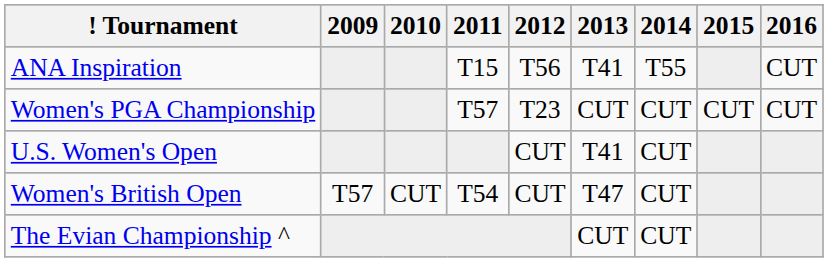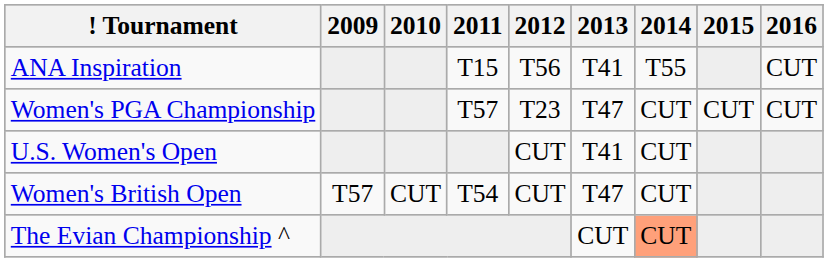Women's PGA Championship | 2013: CUT -> T47
The Evian Championship ^ | 2014: no background -> lightsalmon background
